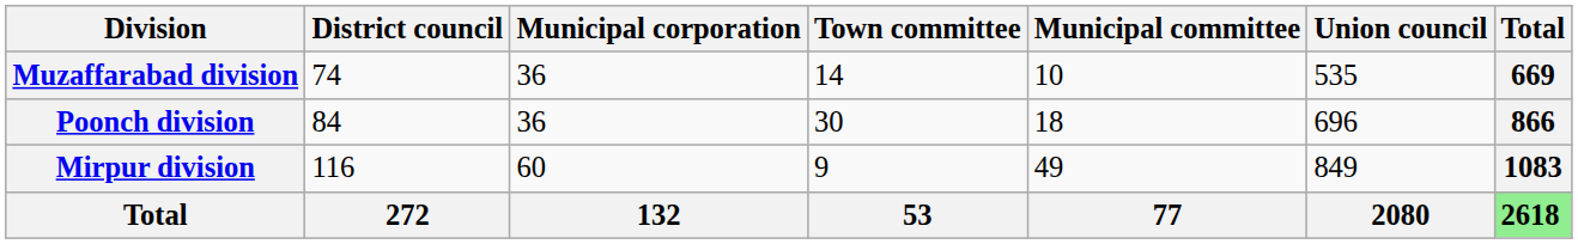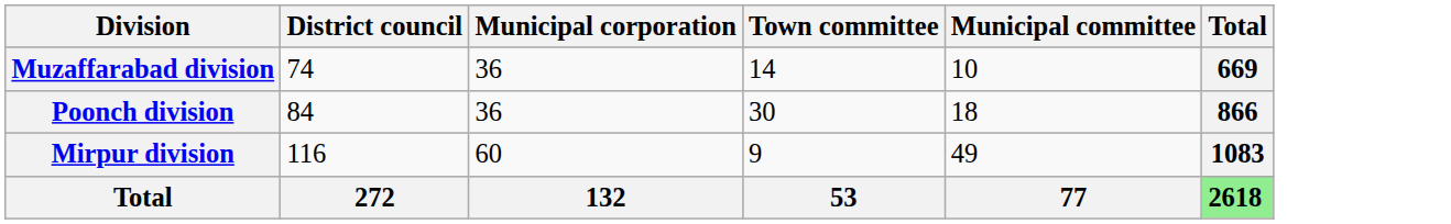- column: Union council | 535 | 696 | 849 | 2080
